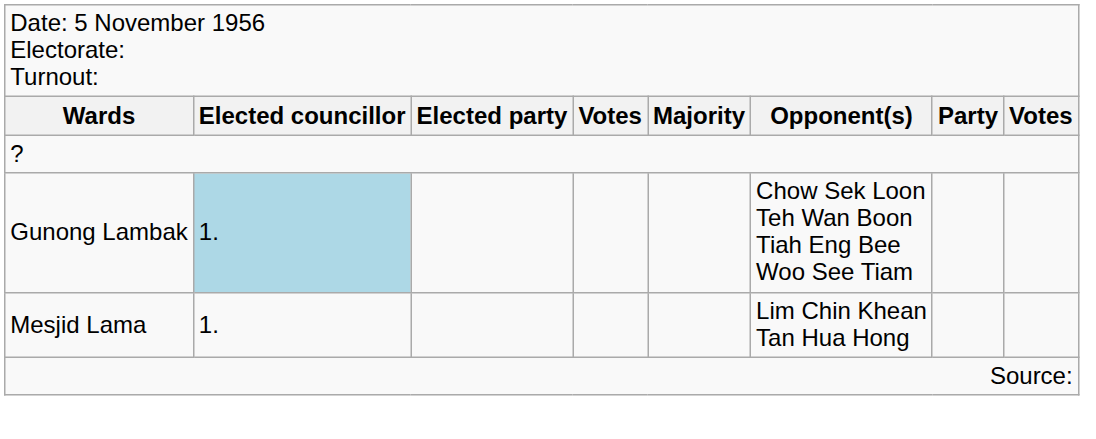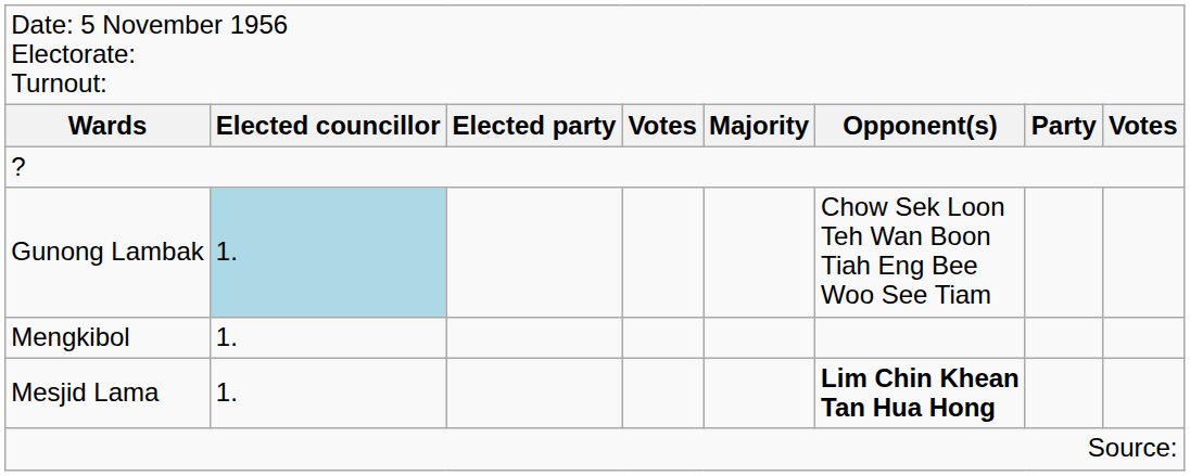+ row: Mengkibol | 1.
Mesjid Lama | column 6: normal -> bold
